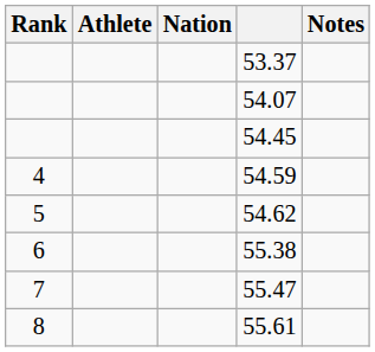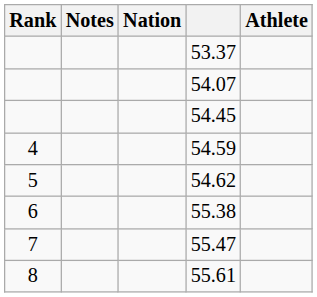columns swapped: Athlete <-> Notes
